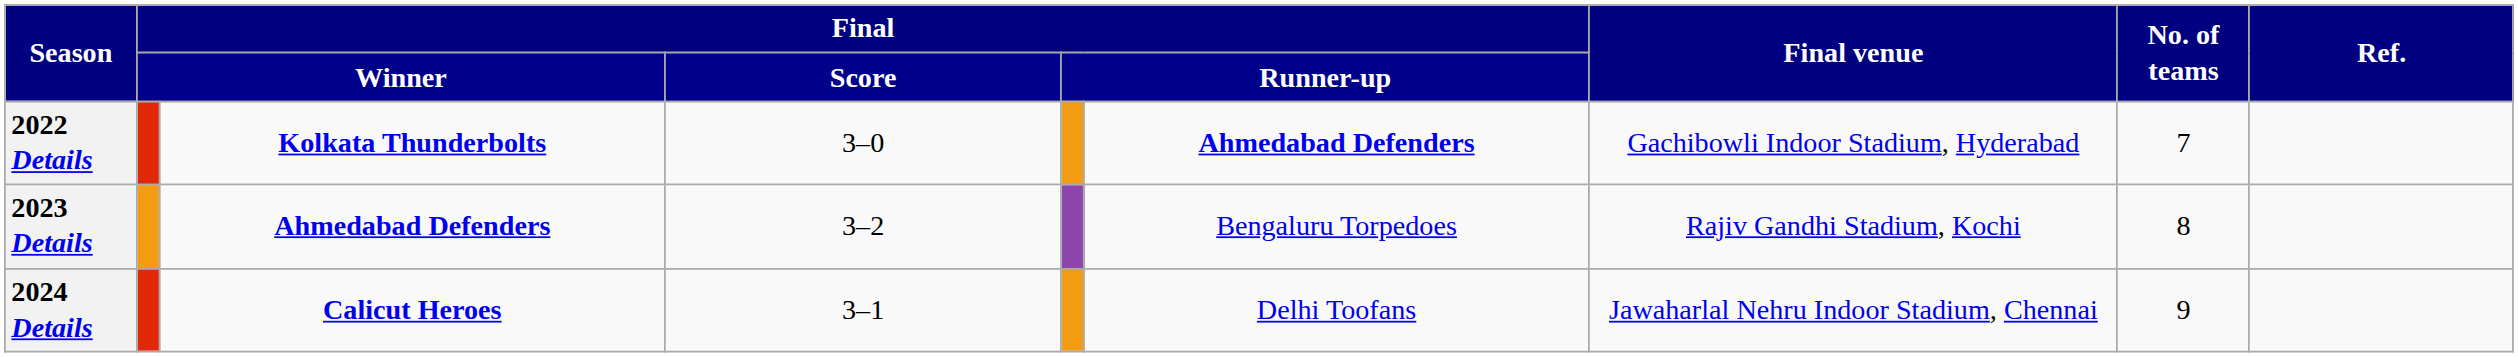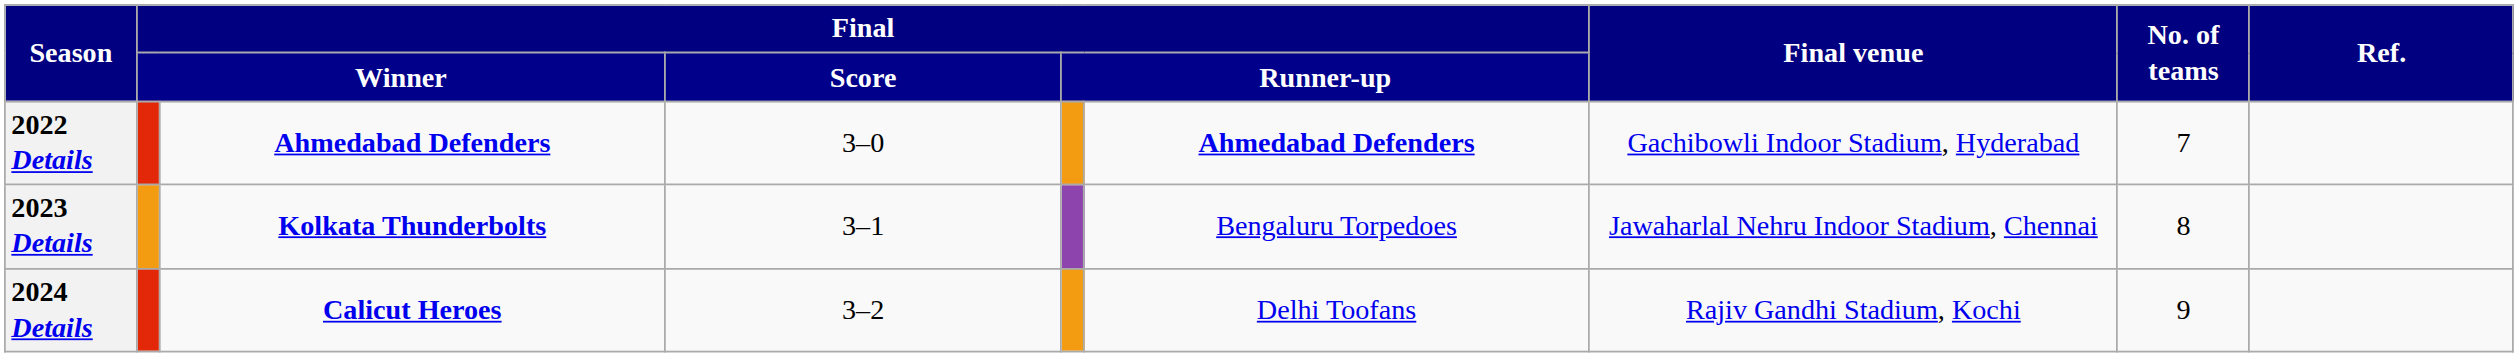2022 Details | column 3: Kolkata Thunderbolts -> Ahmedabad Defenders
2023 Details | column 3: Ahmedabad Defenders -> Kolkata Thunderbolts
2023 Details | Final / Score: 3–2 -> 3–1
2023 Details | Final venue: Rajiv Gandhi Stadium, Kochi -> Jawaharlal Nehru Indoor Stadium, Chennai
2024 Details | Final / Score: 3–1 -> 3–2
2024 Details | Final venue: Jawaharlal Nehru Indoor Stadium, Chennai -> Rajiv Gandhi Stadium, Kochi
